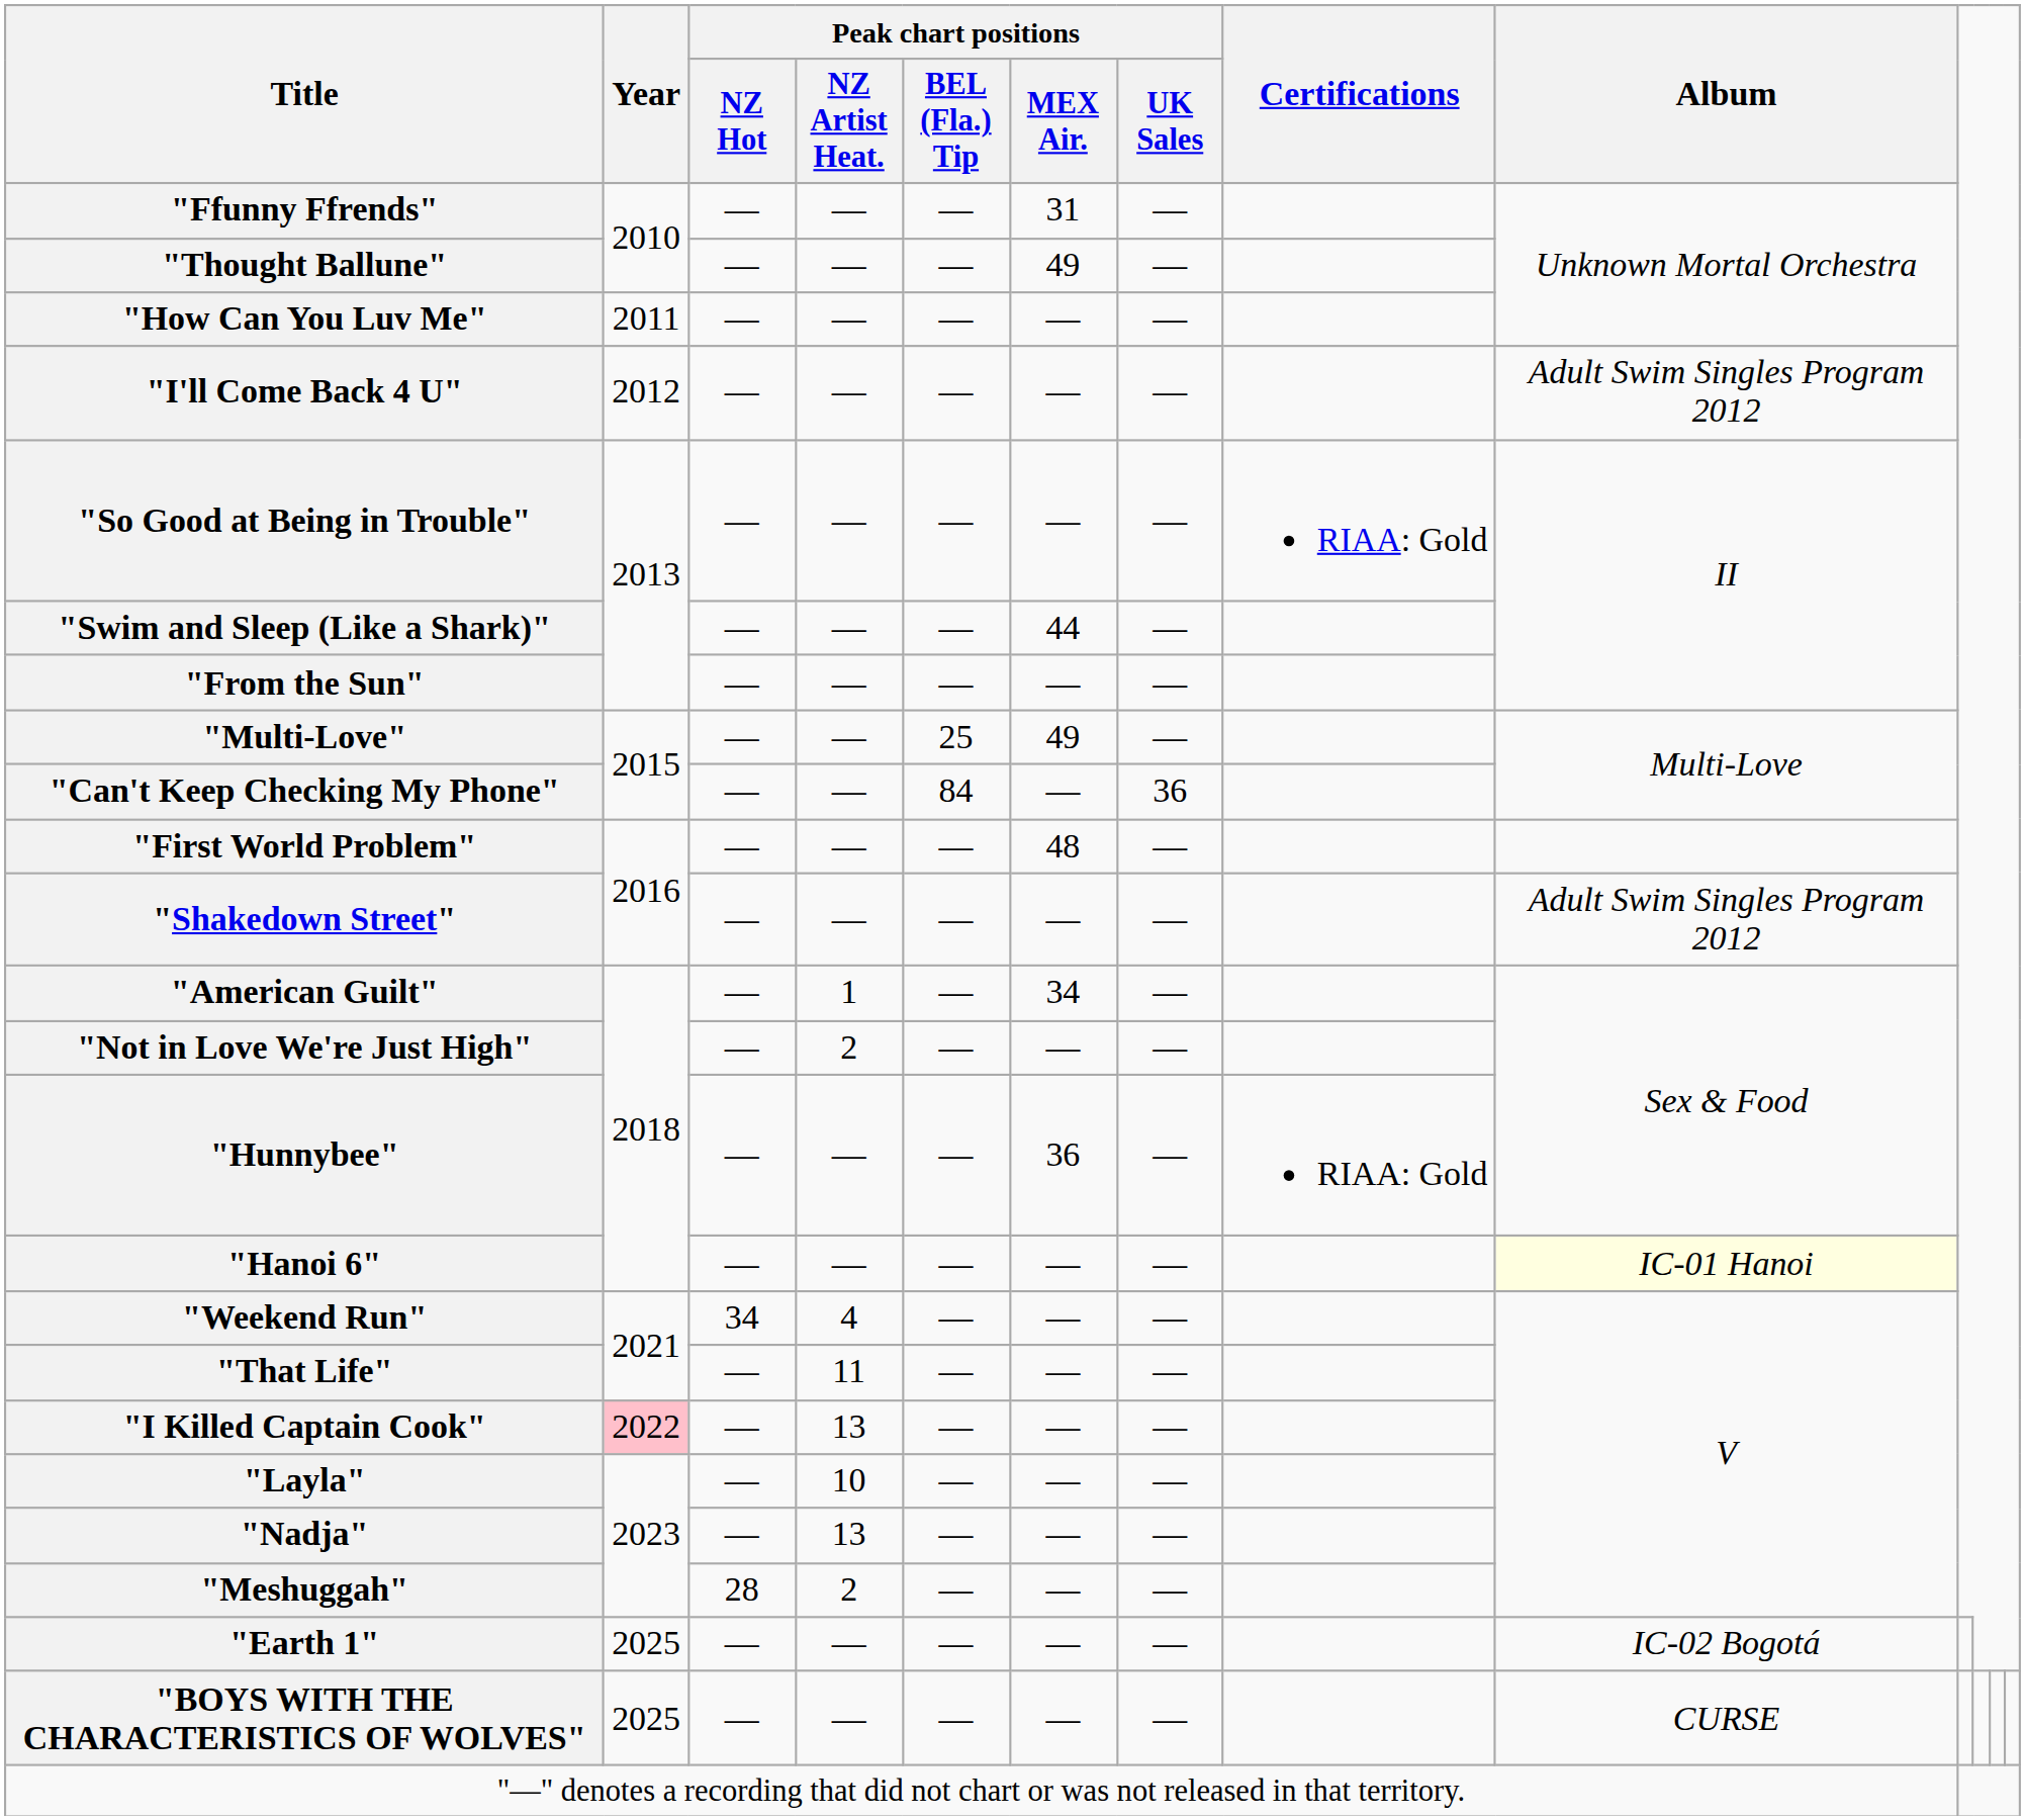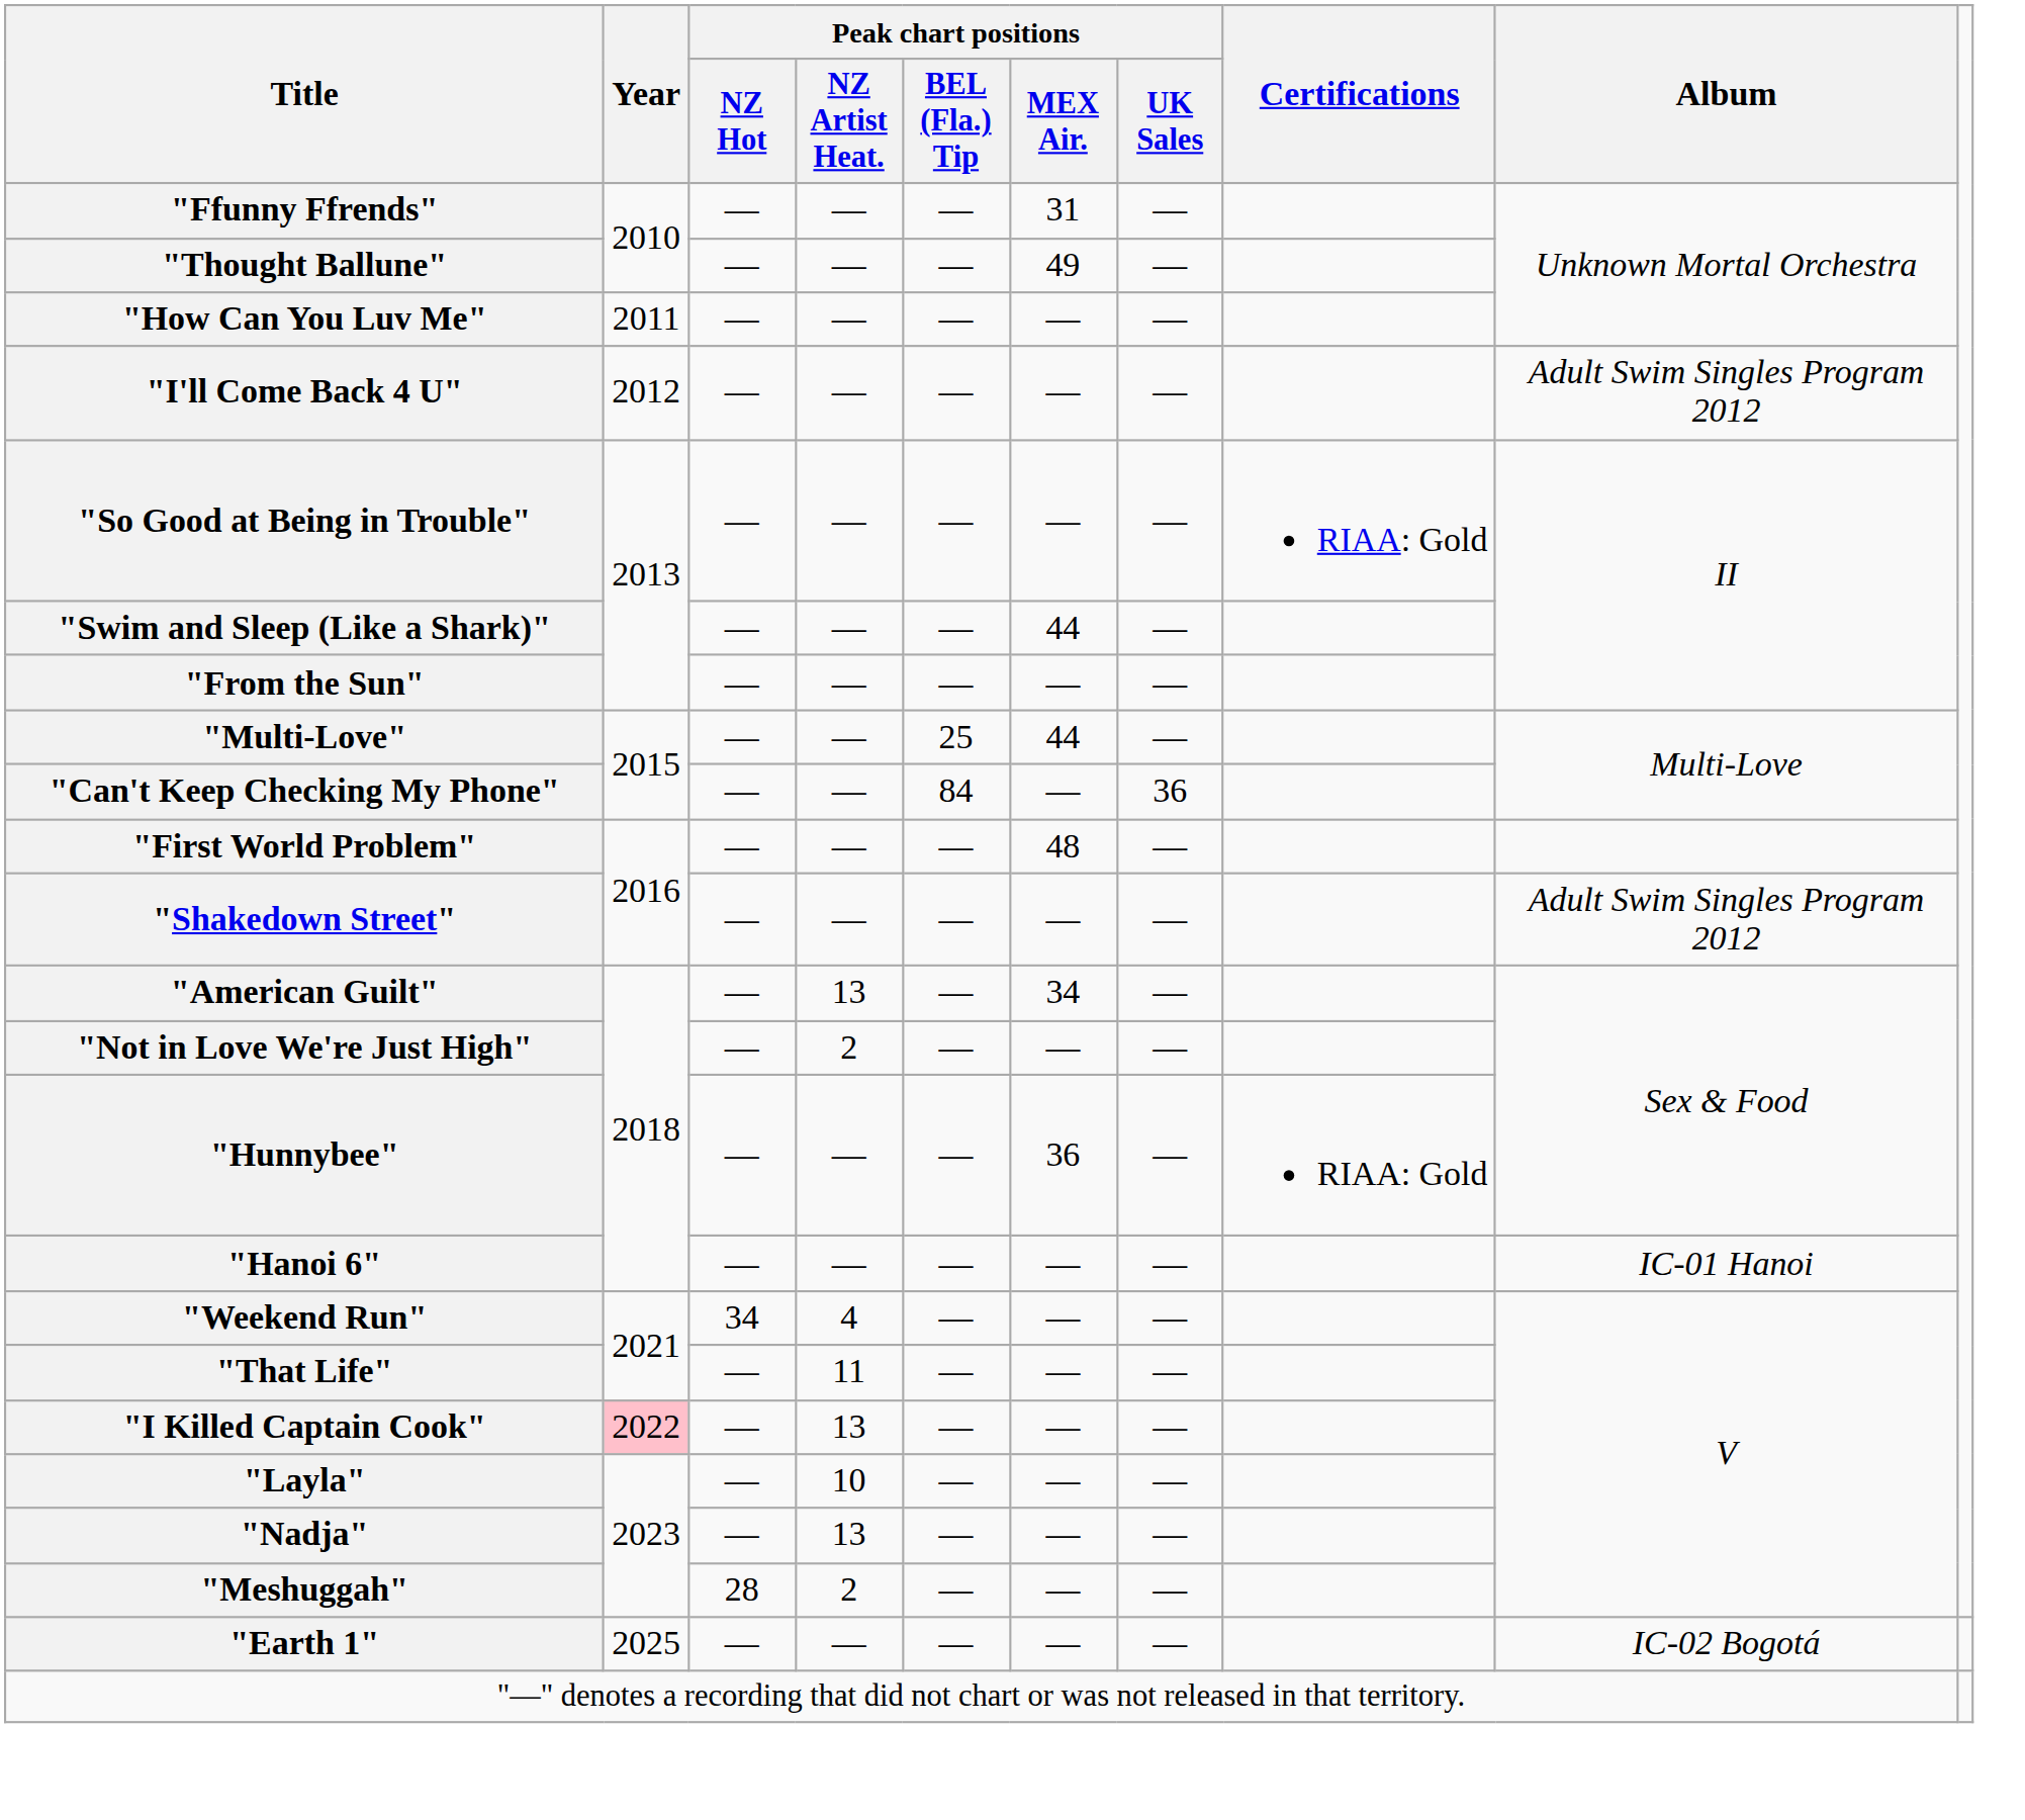"Multi-Love" | Peak chart positions / MEX Air.: 49 -> 44
"American Guilt" | Peak chart positions / NZ Artist Heat.: 1 -> 13
"Hanoi 6" | Album: lightyellow background -> no background
- row: "BOYS WITH THE CHARACTERISTICS OF WOLVES" | 2025 | — | — | — | — | — | CURSE
